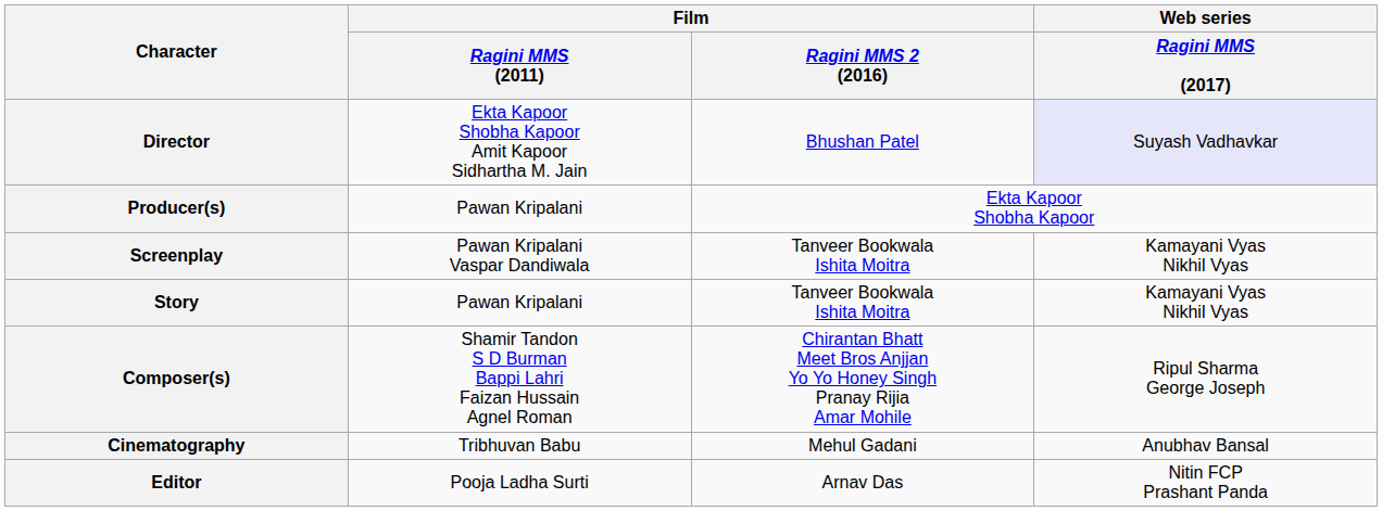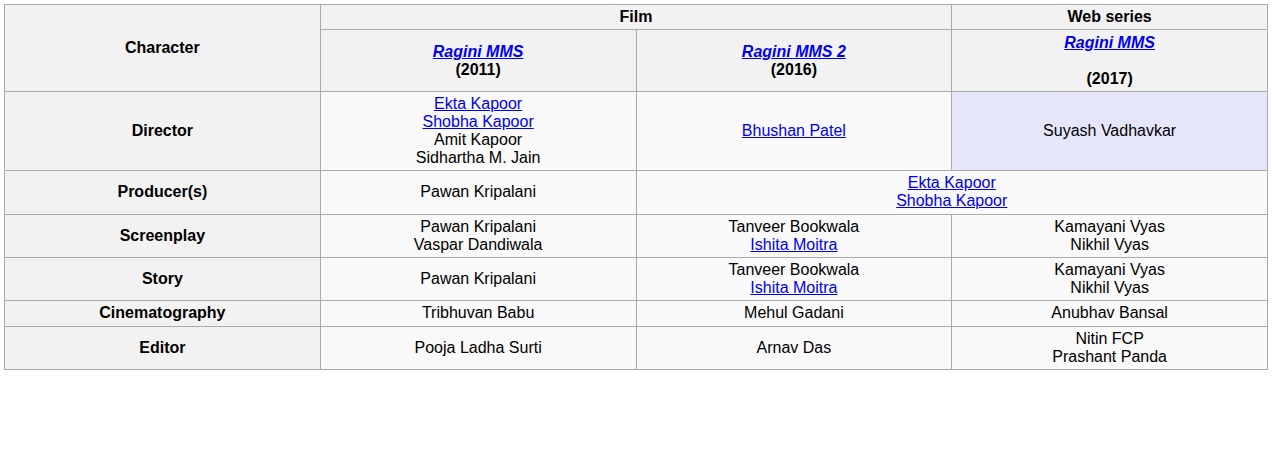- row: Composer(s) | Shamir Tandon S D Burman Bappi Lahri Faizan Hussain Agnel Roman | Chirantan Bhatt Meet Bros Anjjan Yo Yo Honey Singh Pranay Rijia Amar Mohile | Ripul Sharma George Joseph
